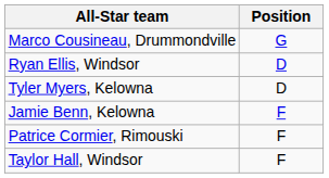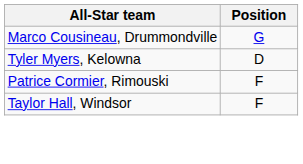- row: Ryan Ellis, Windsor | D
- row: Jamie Benn, Kelowna | F
